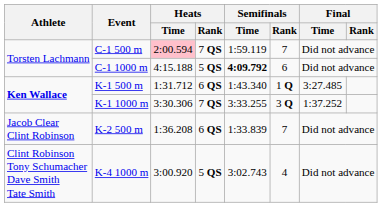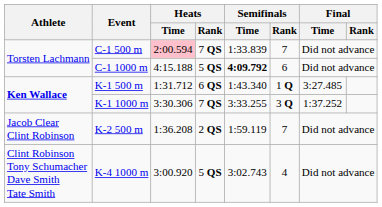C-1 500 m | Semifinals / Time: 1:59.119 -> 1:33.839
K-2 500 m | Heats / Rank: 6 QS -> 2 QS
K-2 500 m | Semifinals / Time: 1:33.839 -> 1:59.119
